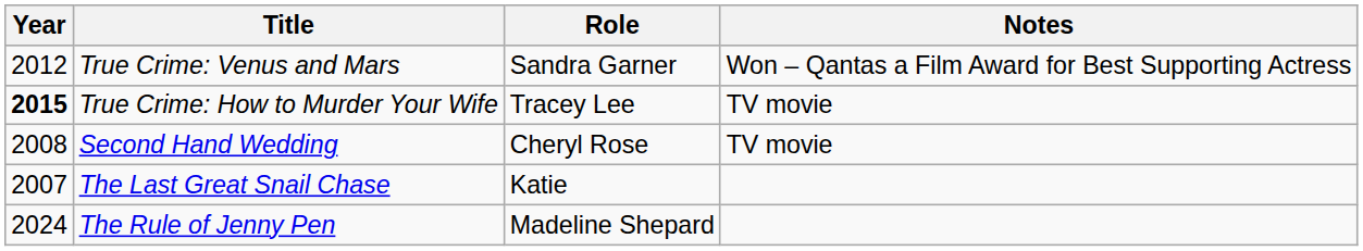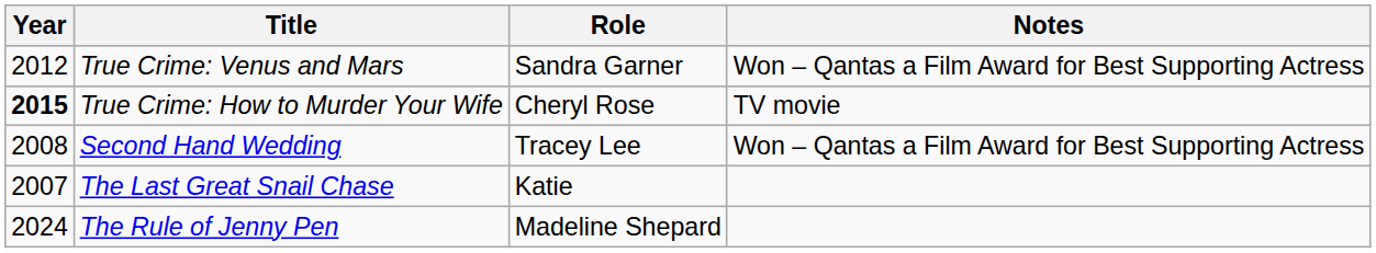True Crime: How to Murder Your Wife | Role: Tracey Lee -> Cheryl Rose
Second Hand Wedding | Role: Cheryl Rose -> Tracey Lee
Second Hand Wedding | Notes: TV movie -> Won – Qantas a Film Award for Best Supporting Actress
